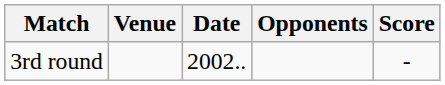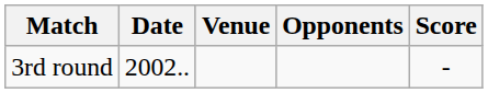columns swapped: Date <-> Venue
